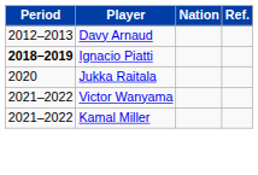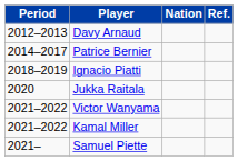+ row: 2014–2017 | Patrice Bernier
Ignacio Piatti | Period: bold -> normal
+ row: 2021– | Samuel Piette
